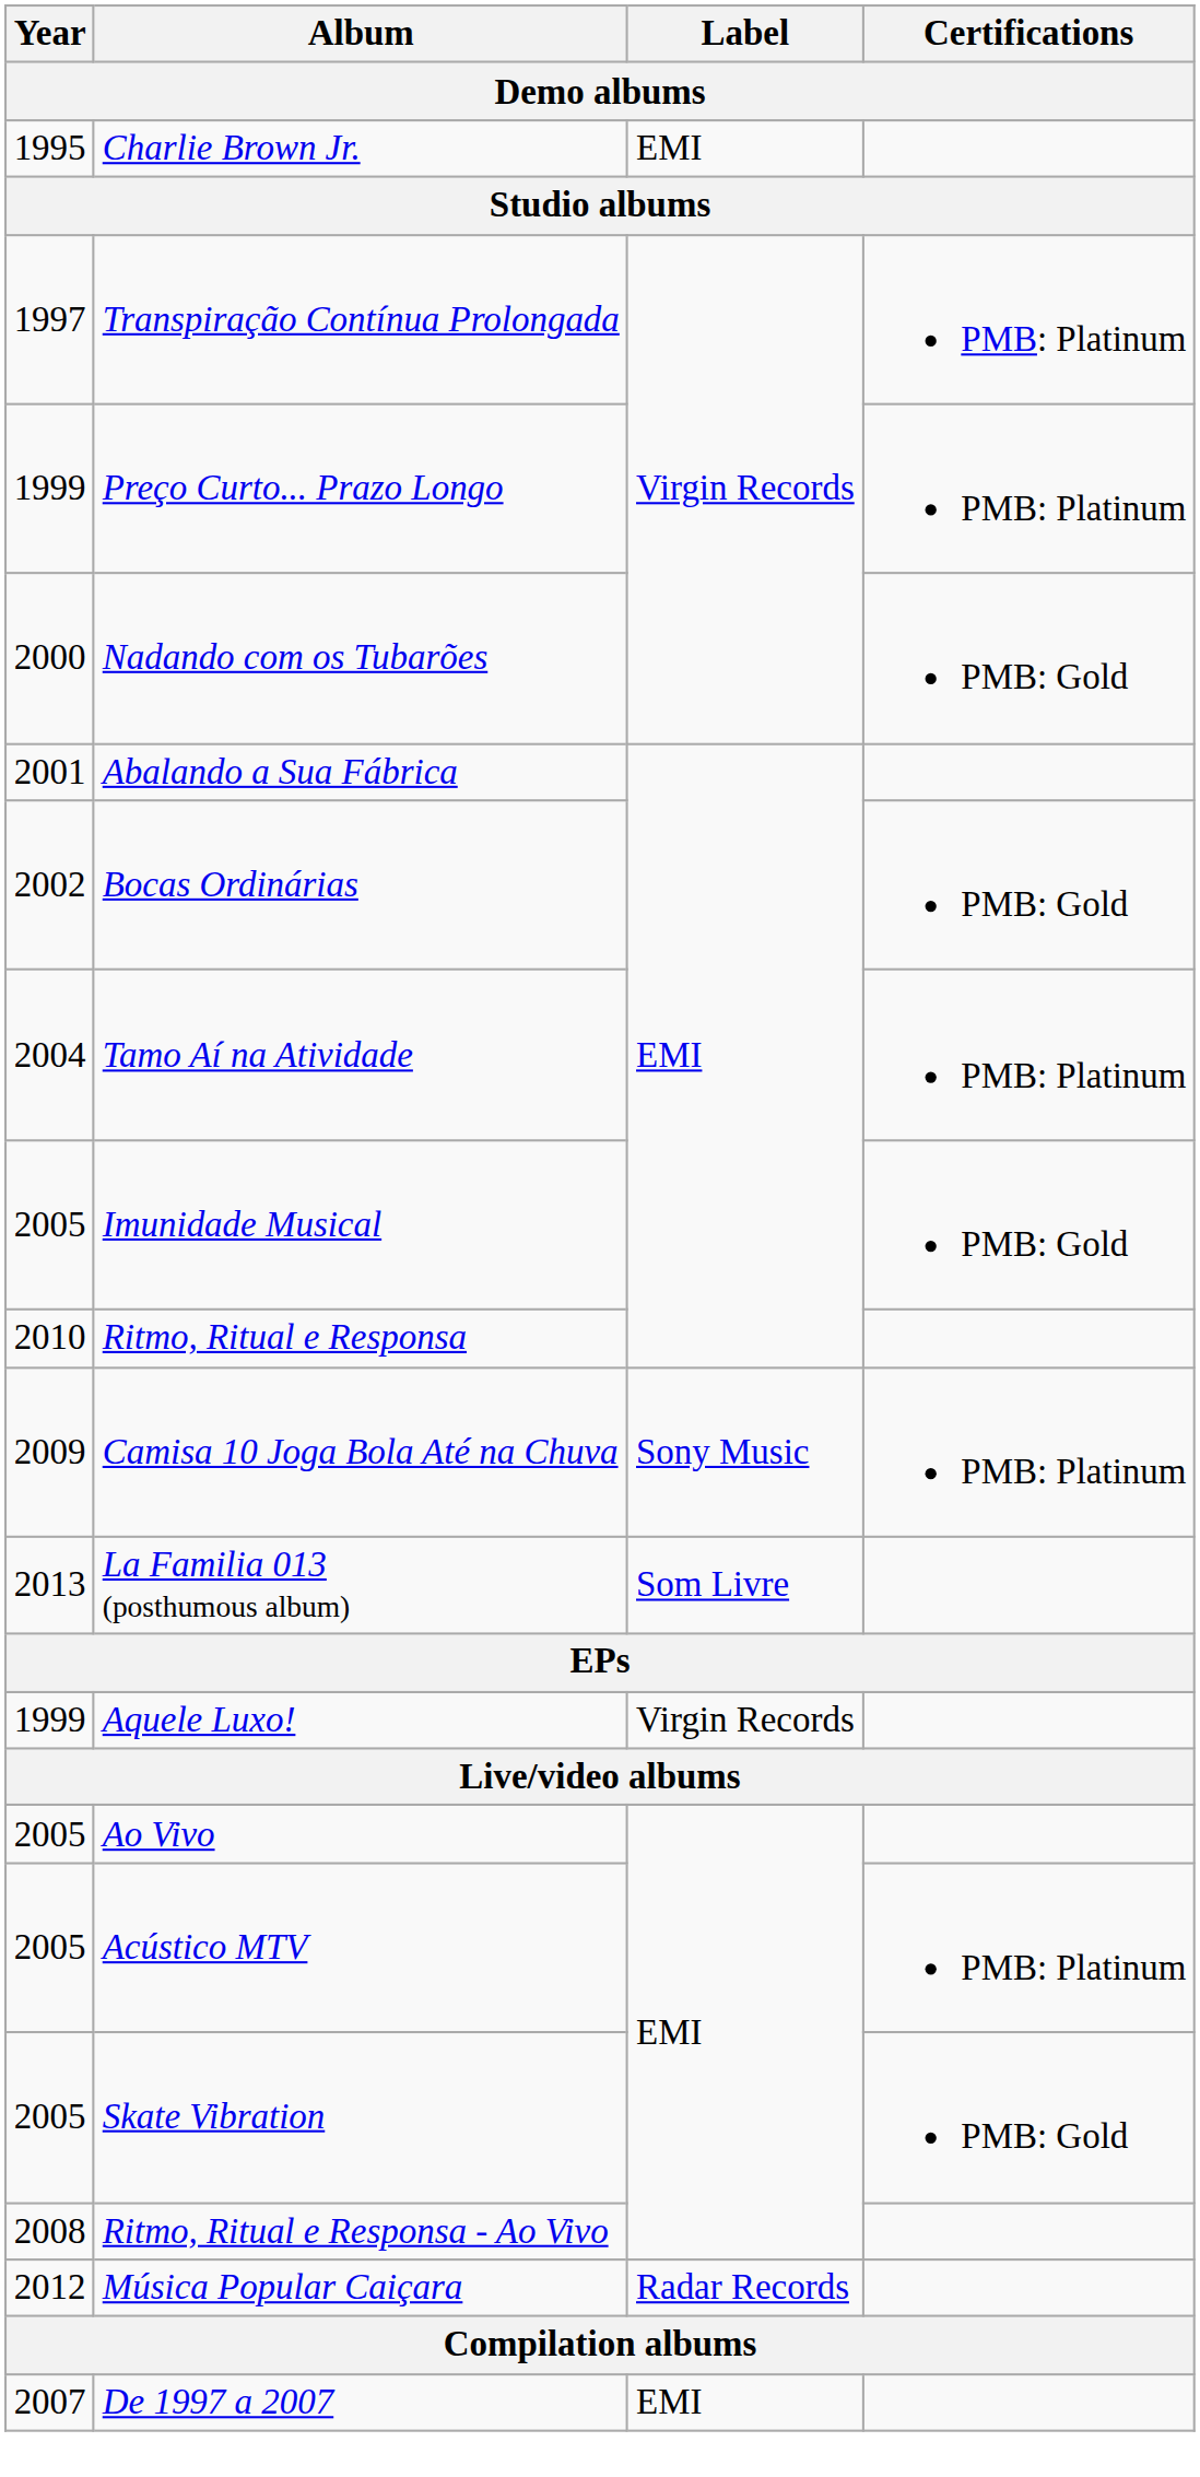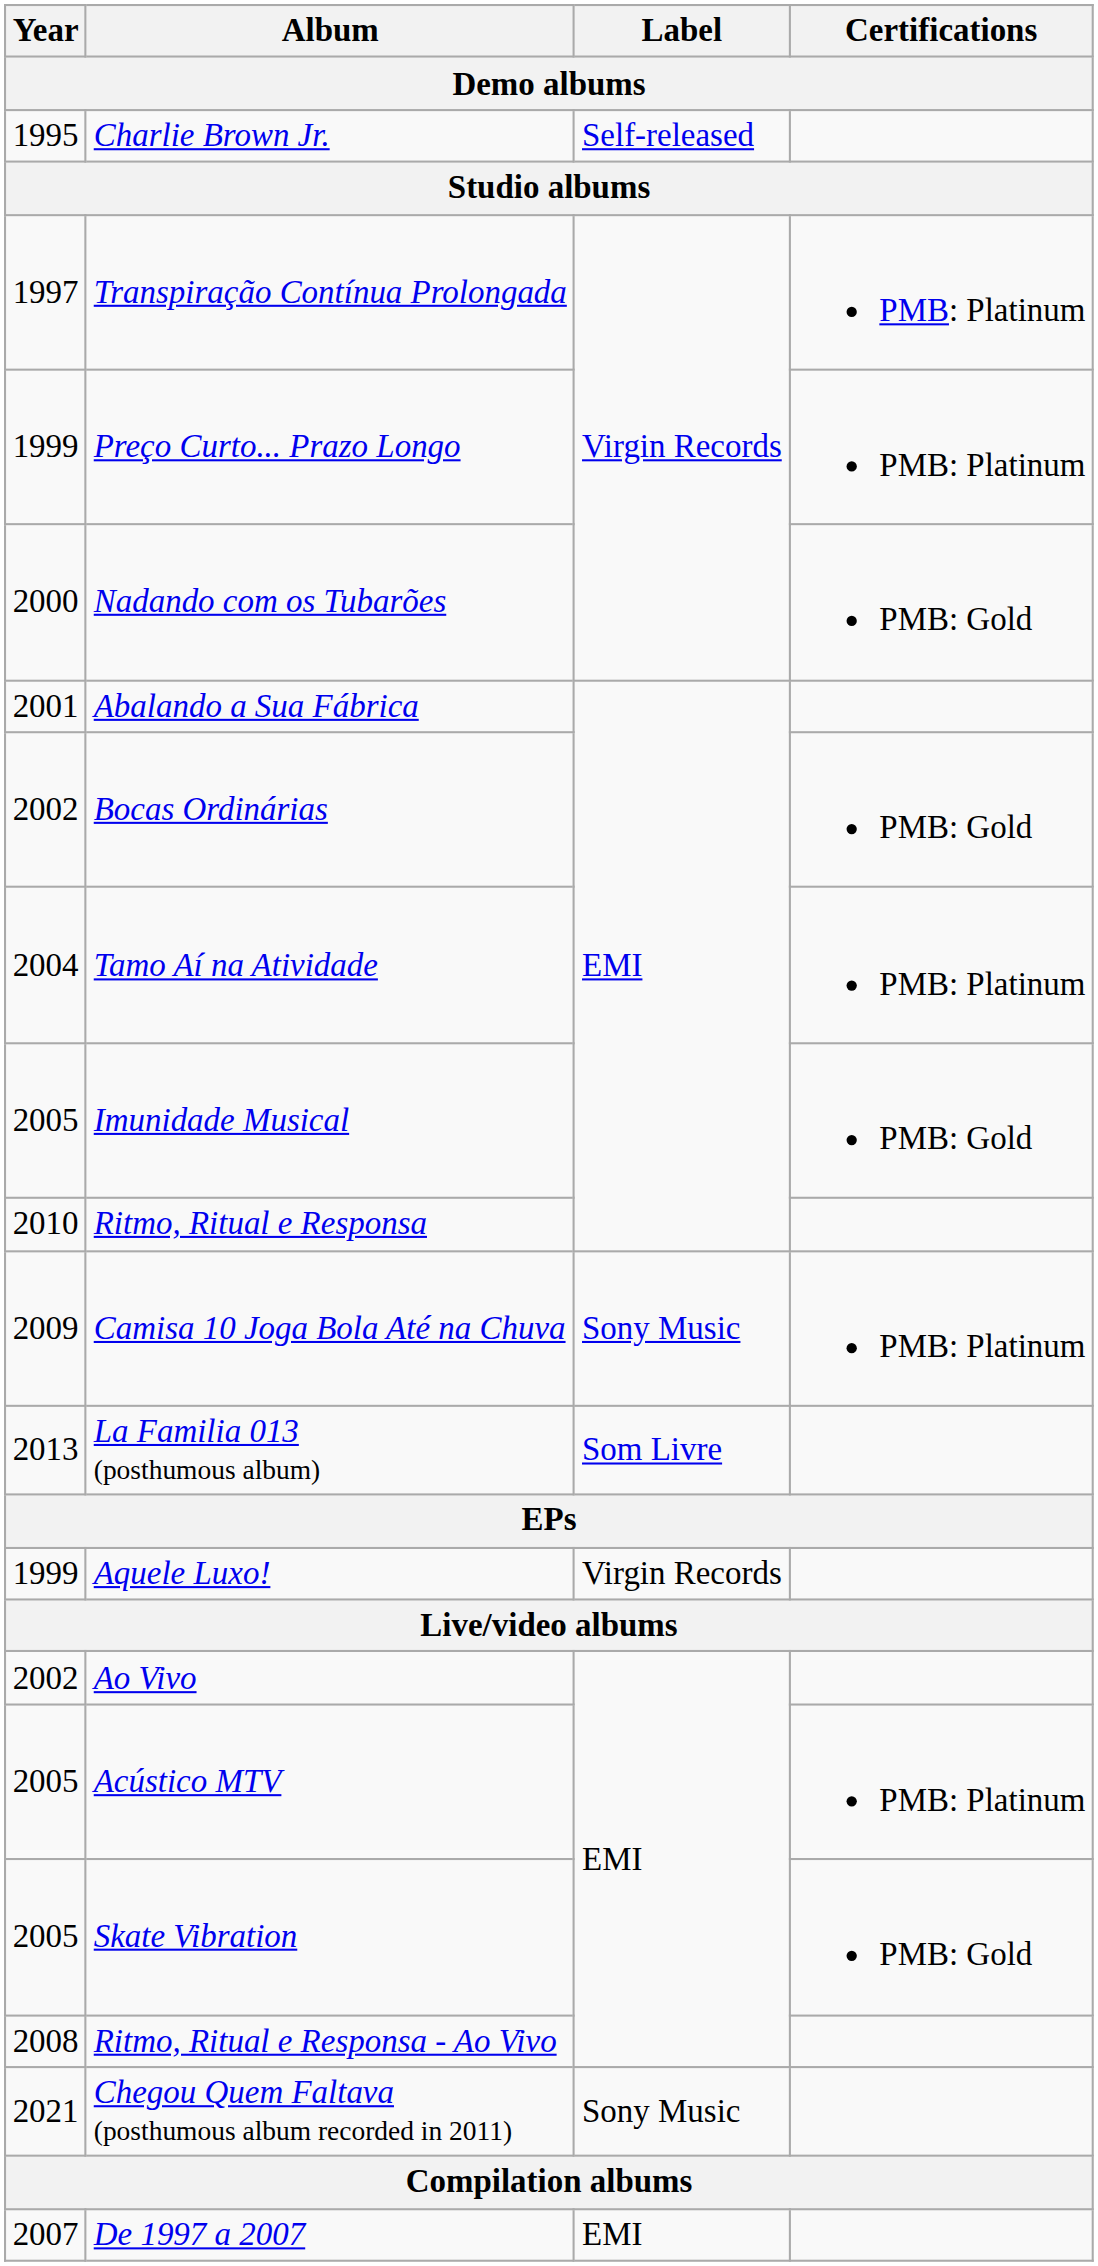Charlie Brown Jr. | Label: EMI -> Self-released
Ao Vivo | Year: 2005 -> 2002
- row: 2012 | Música Popular Caiçara | Radar Records
+ row: 2021 | Chegou Quem Faltava (posthumous album recorded in 2011) | Sony Music
